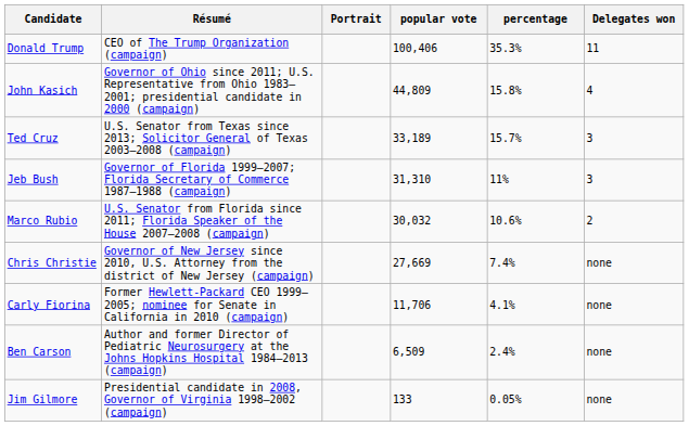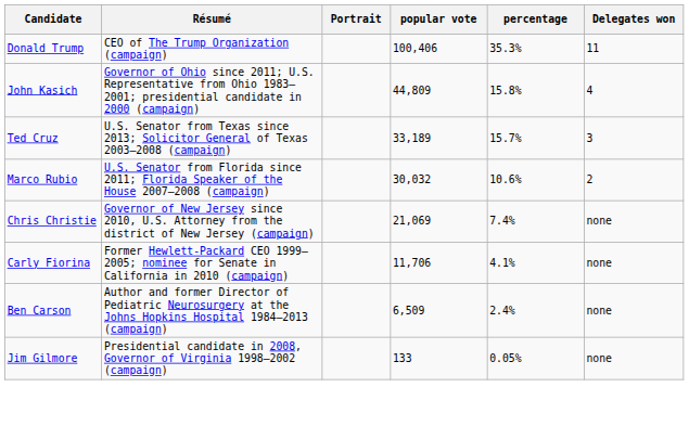- row: Jeb Bush | Governor of Florida 1999–2007; Florida Secretary of Commerce 1987–1988 (campaign) | 31,310 | 11% | 3
Chris Christie | popular vote: 27,669 -> 21,069
